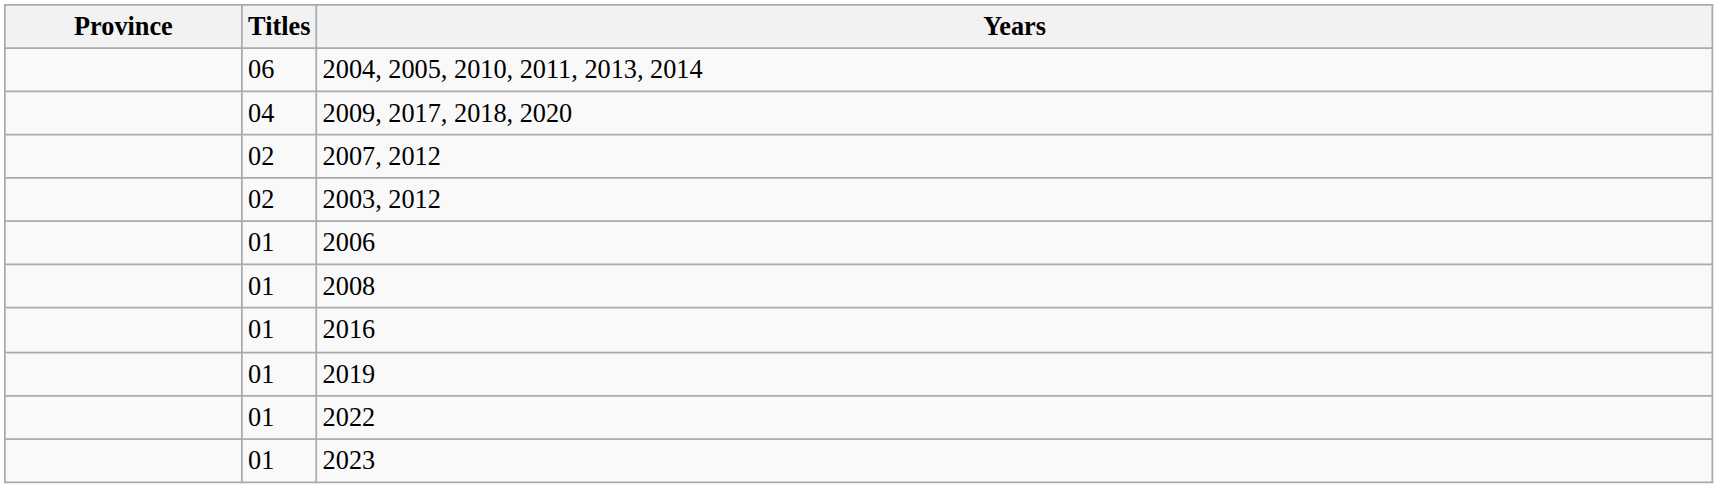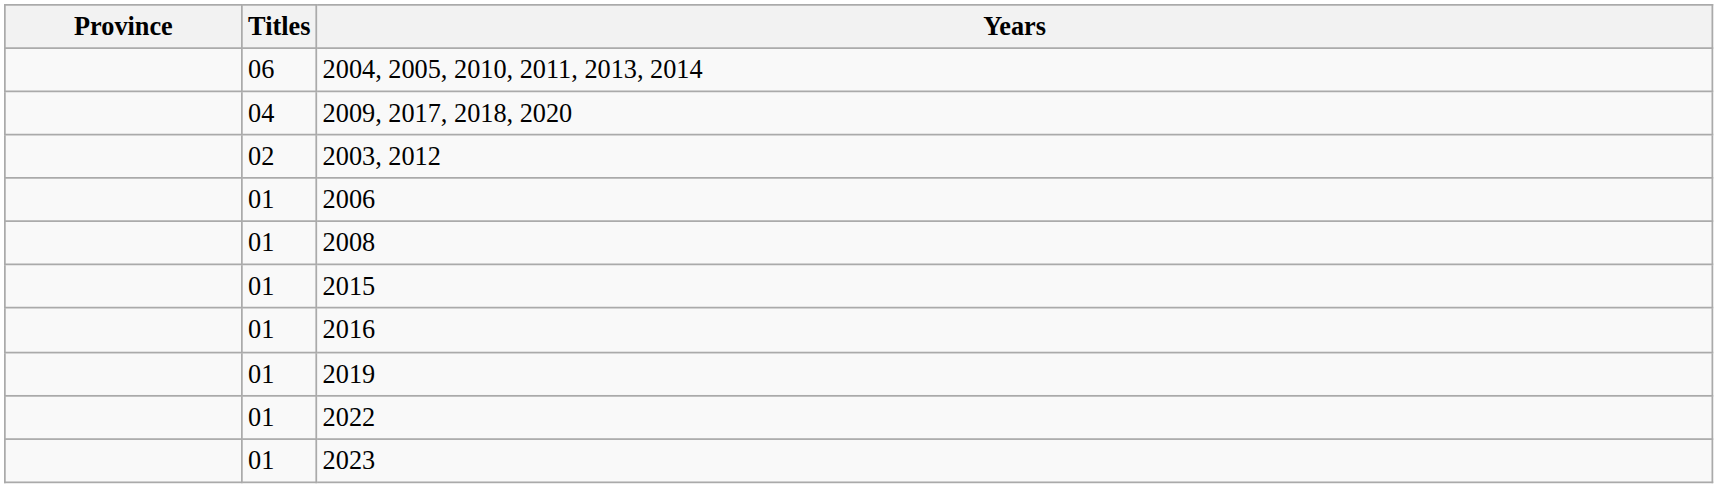- row: 02 | 2007, 2012
+ row: 01 | 2015
